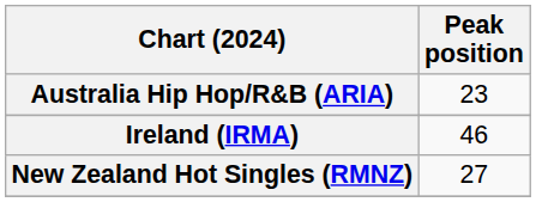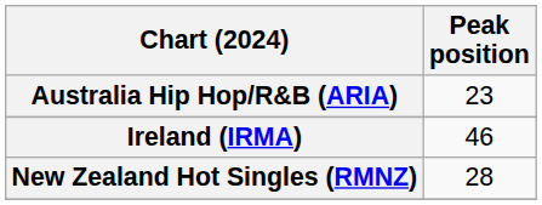New Zealand Hot Singles (RMNZ) | Peak position: 27 -> 28
